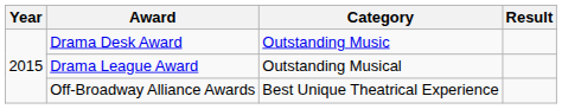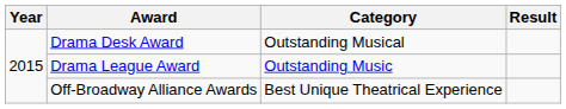Drama Desk Award | Category: Outstanding Music -> Outstanding Musical
Drama League Award | Category: Outstanding Musical -> Outstanding Music
